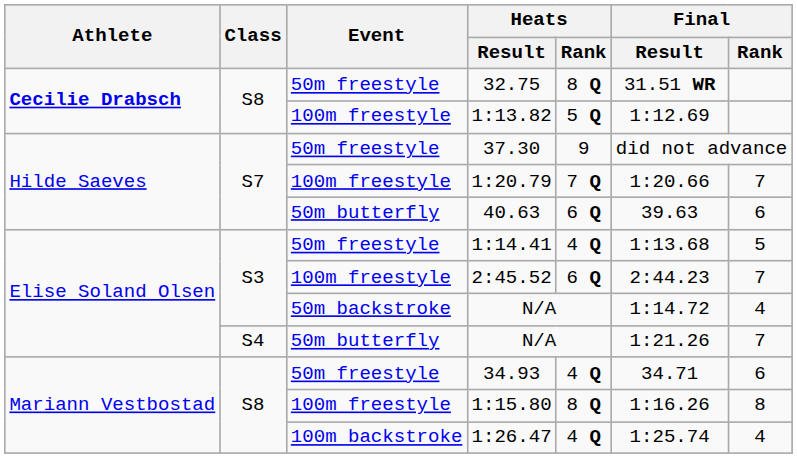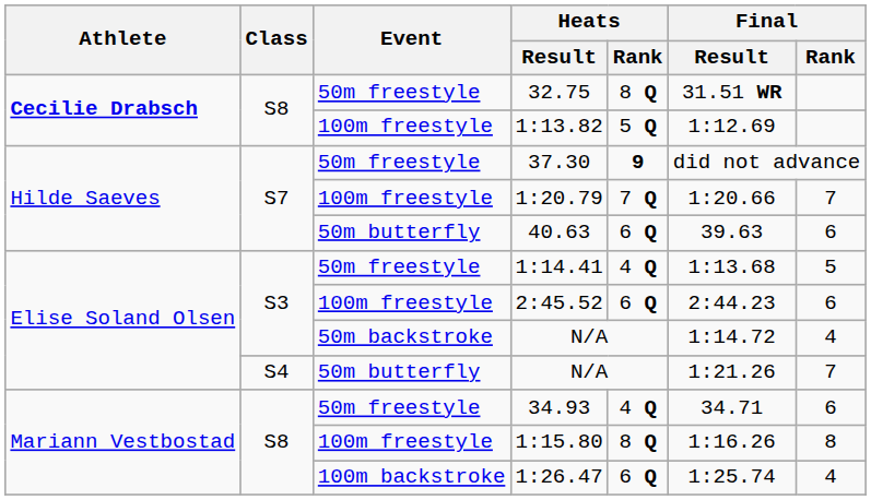37.30 | Heats / Rank: normal -> bold
2:45.52 | Final / Rank: 7 -> 6
1:26.47 | Heats / Rank: 4 Q -> 6 Q
